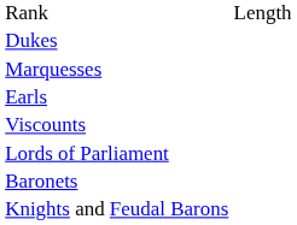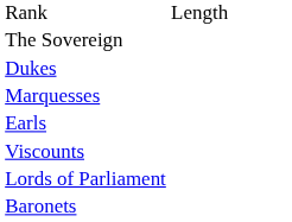+ row: The Sovereign
- row: Knights and Feudal Barons
